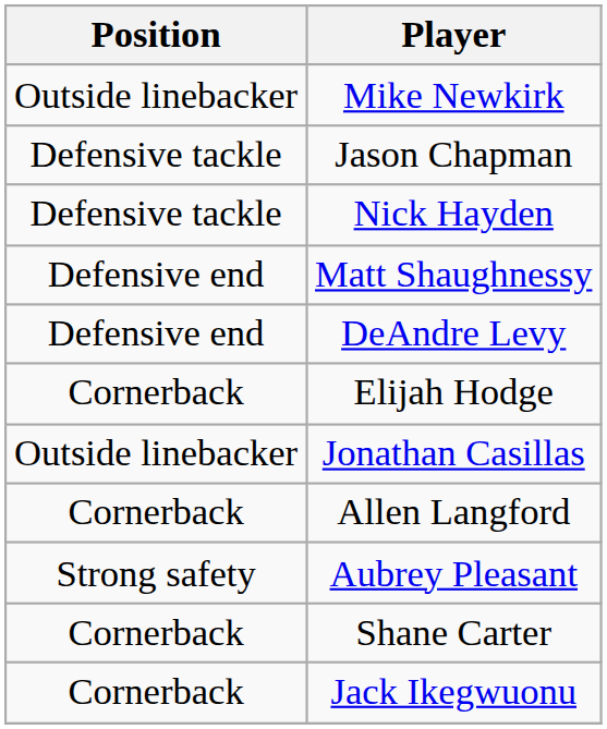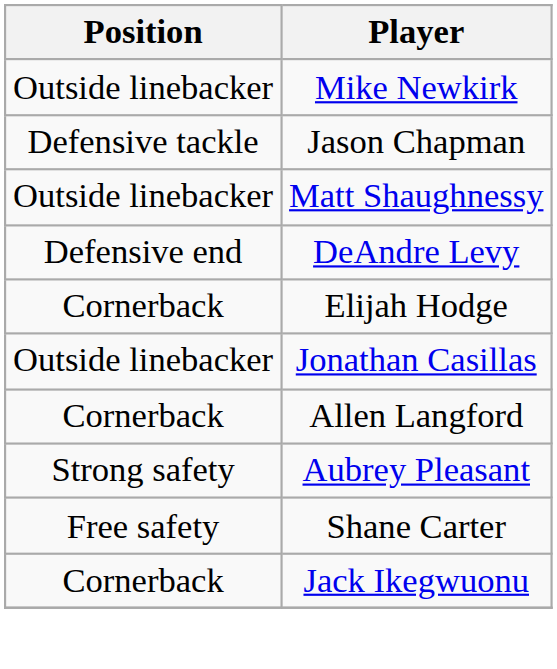- row: Defensive tackle | Nick Hayden
Matt Shaughnessy | Position: Defensive end -> Outside linebacker
Shane Carter | Position: Cornerback -> Free safety
